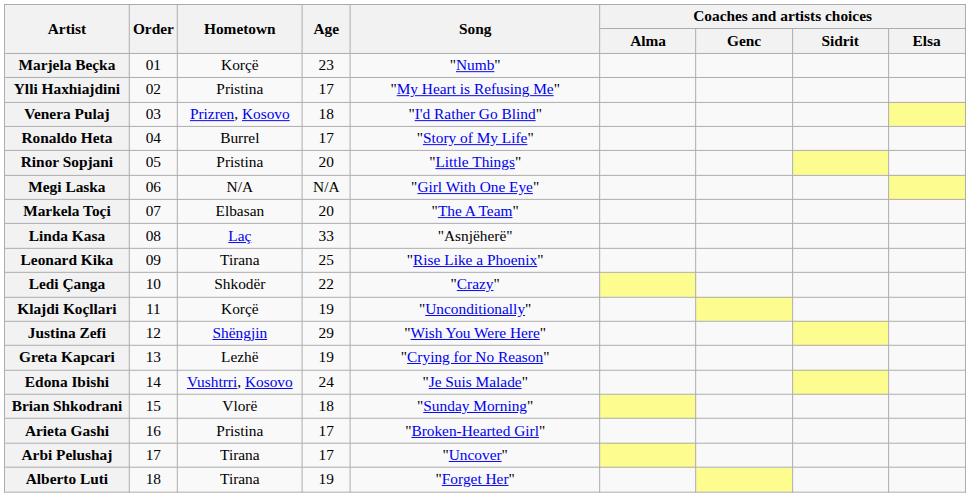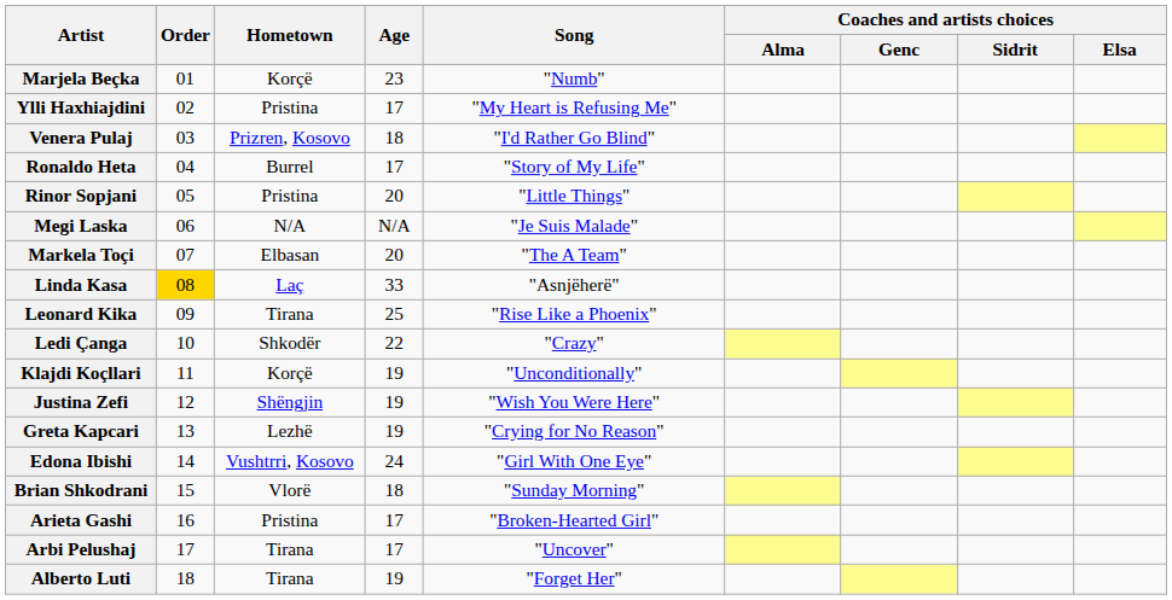Megi Laska | Song: "Girl With One Eye" -> "Je Suis Malade"
Linda Kasa | Order: no background -> gold background
Justina Zefi | Age: 29 -> 19
Edona Ibishi | Song: "Je Suis Malade" -> "Girl With One Eye"
